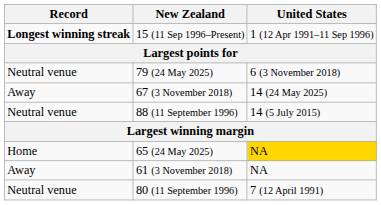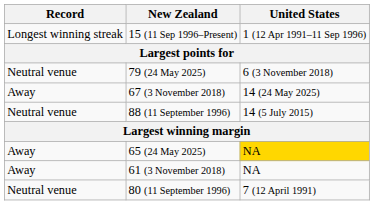15 (11 Sep 1996–Present) | Record: bold -> normal
65 (24 May 2025) | Record: Home -> Away
